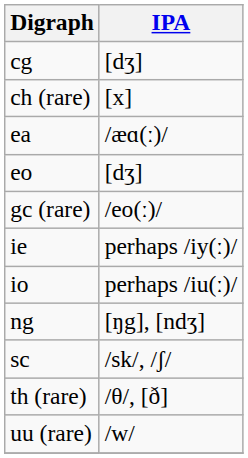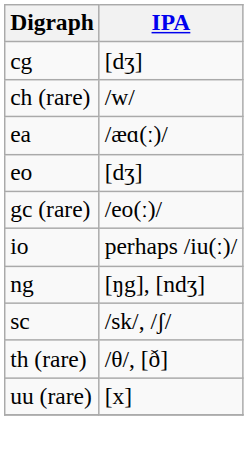ch (rare) | IPA: [x] -> /w/
- row: ie | perhaps /iy(ː)/
uu (rare) | IPA: /w/ -> [x]
